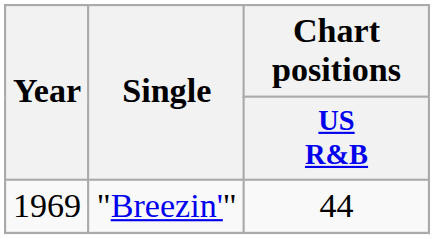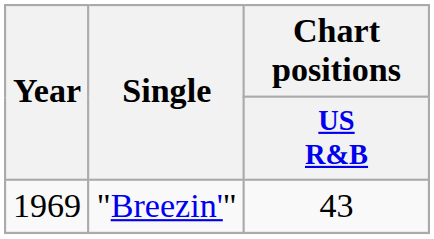"Breezin'" | Chart positions / US R&B: 44 -> 43
